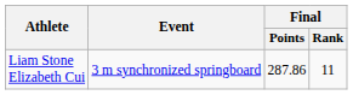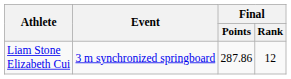Liam Stone Elizabeth Cui | Final / Rank: 11 -> 12
